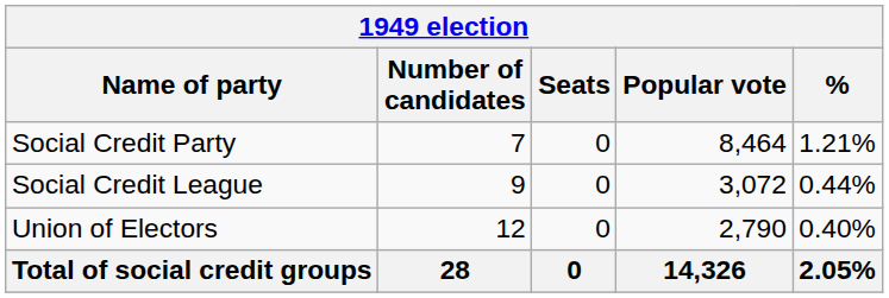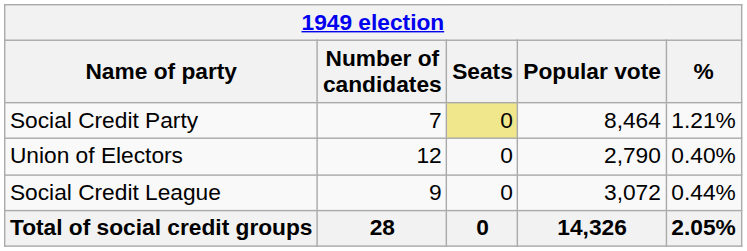Social Credit Party | Seats: no background -> khaki background
rows swapped: Social Credit League <-> Union of Electors
